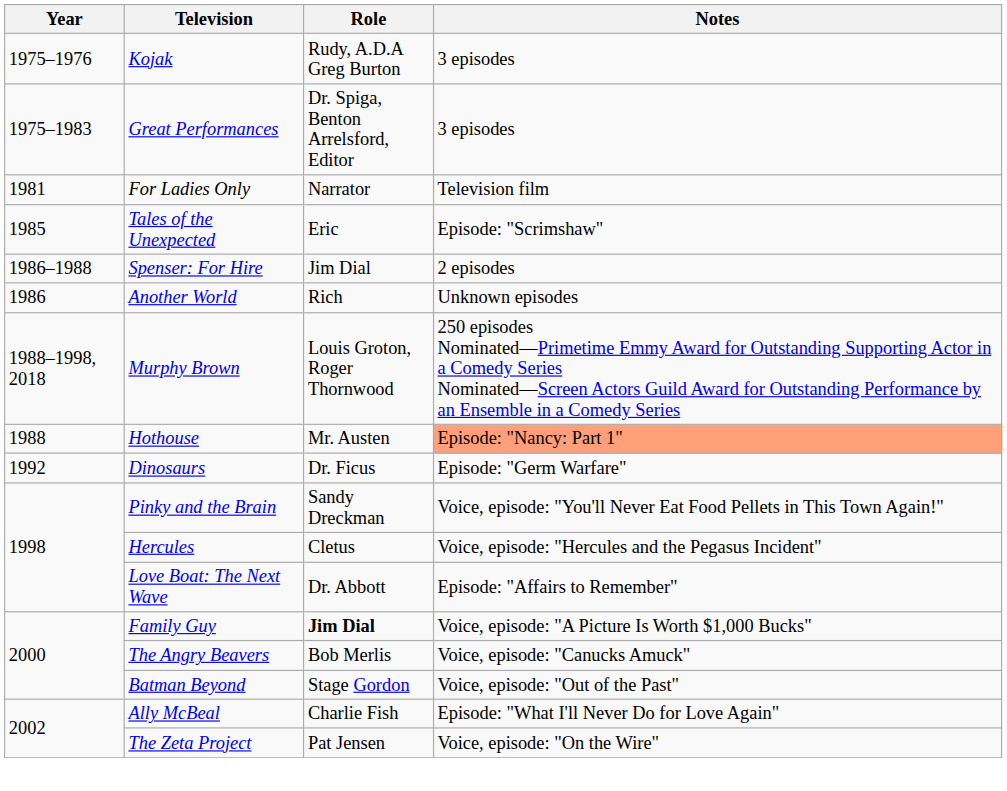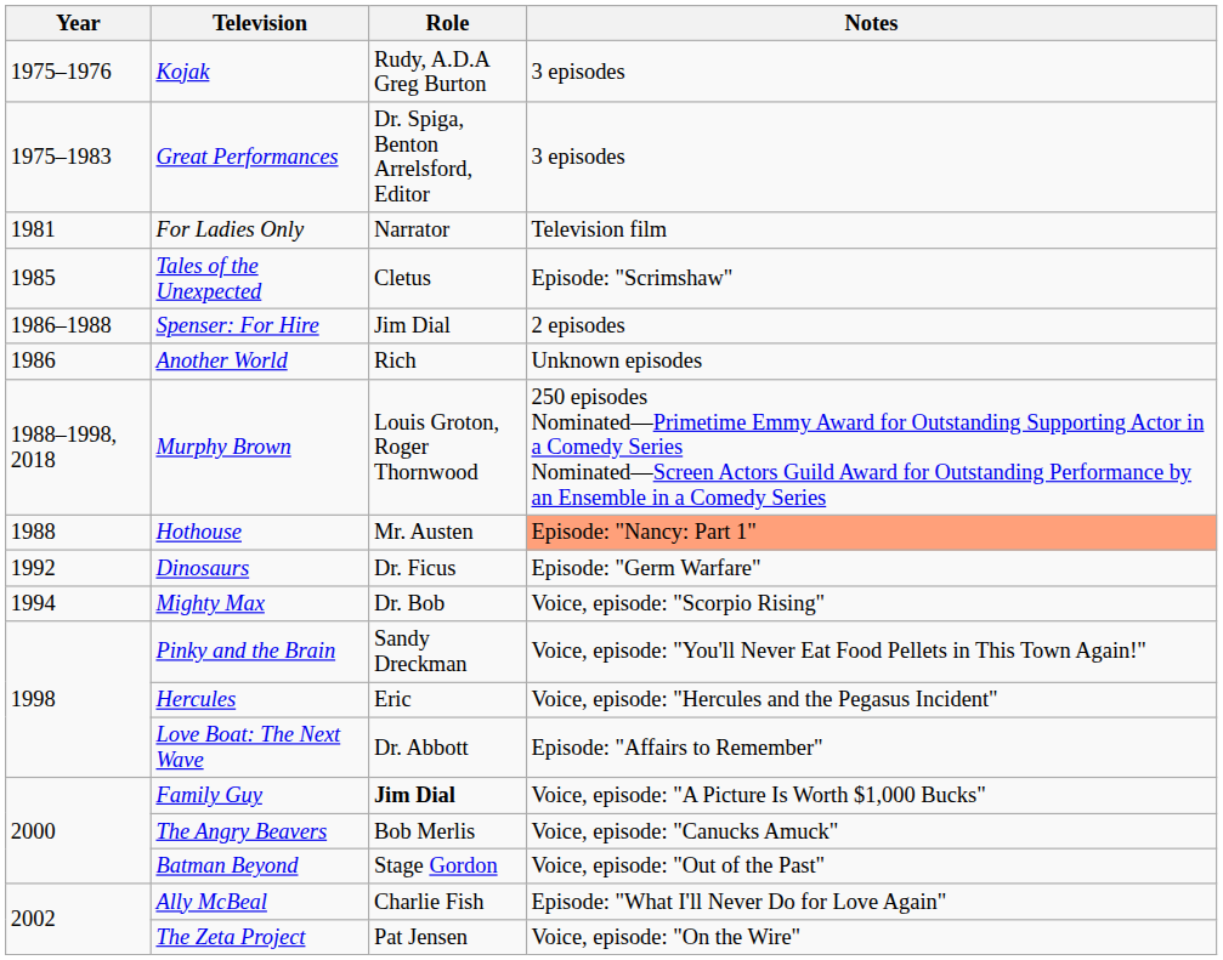Tales of the Unexpected | Role: Eric -> Cletus
+ row: 1994 | Mighty Max | Dr. Bob | Voice, episode: "Scorpio Rising"
Hercules | Role: Cletus -> Eric
